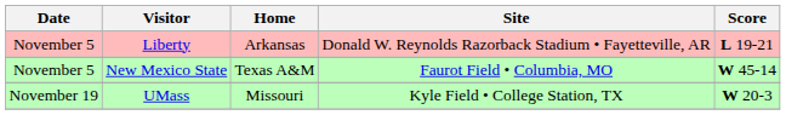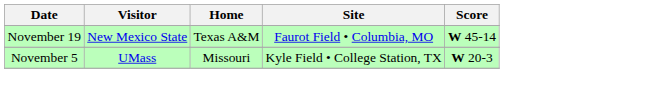- row: November 5 | Liberty | Arkansas | Donald W. Reynolds Razorback Stadium • Fayetteville, AR | L 19-21
New Mexico State | Date: November 5 -> November 19
UMass | Date: November 19 -> November 5
